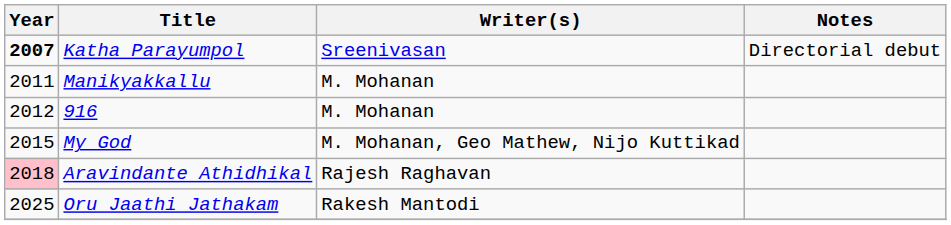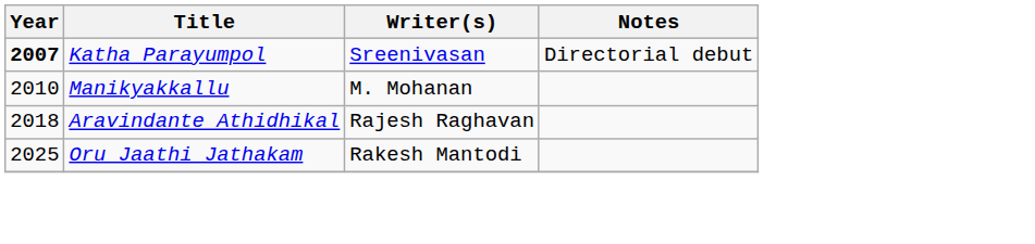Manikyakkallu | Year: 2011 -> 2010
- row: 2012 | 916 | M. Mohanan
- row: 2015 | My God | M. Mohanan, Geo Mathew, Nijo Kuttikad
Aravindante Athidhikal | Year: pink background -> no background
